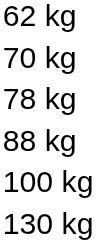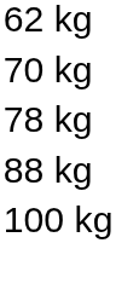- row: 130 kg
